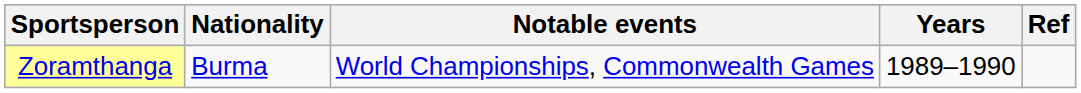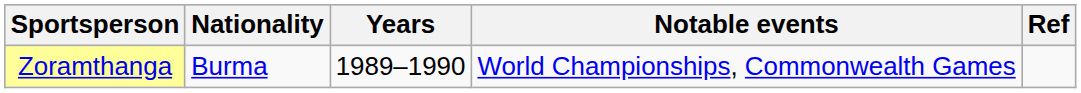columns swapped: Years <-> Notable events
